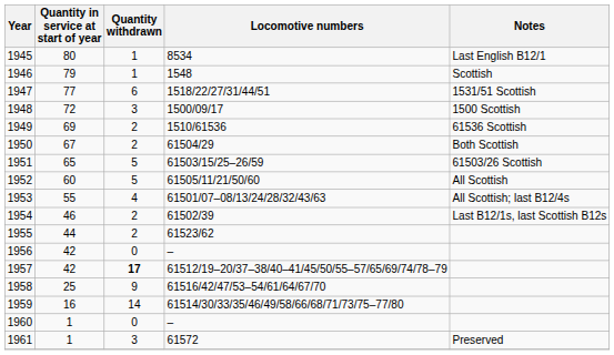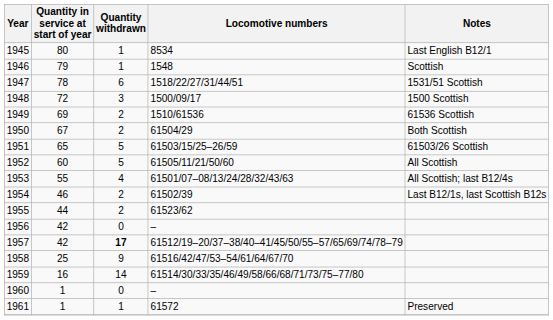1947 | Quantity in service at start of year: 77 -> 78
1961 | Quantity withdrawn: 3 -> 1
